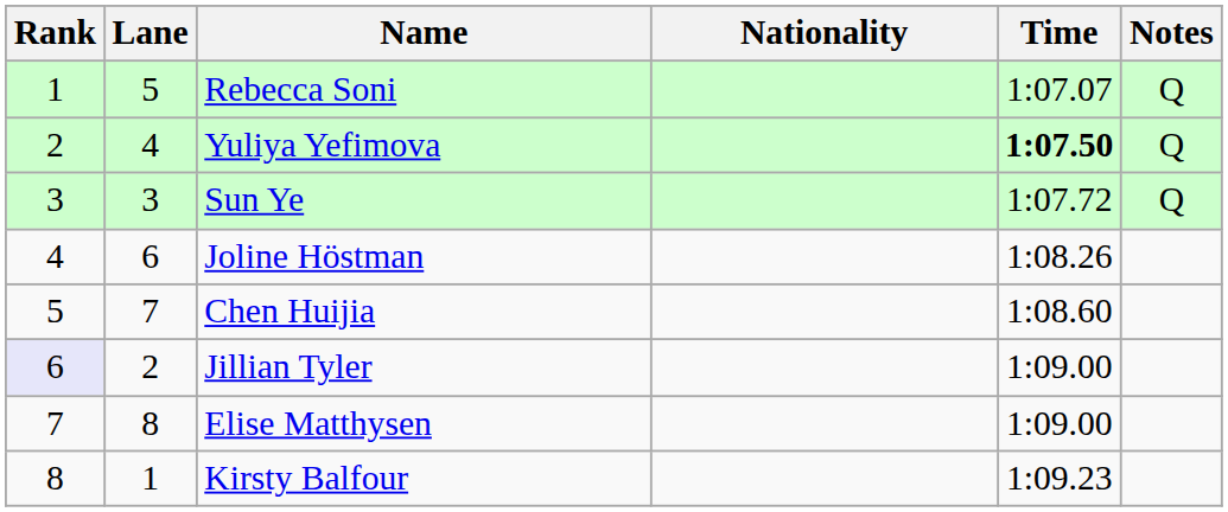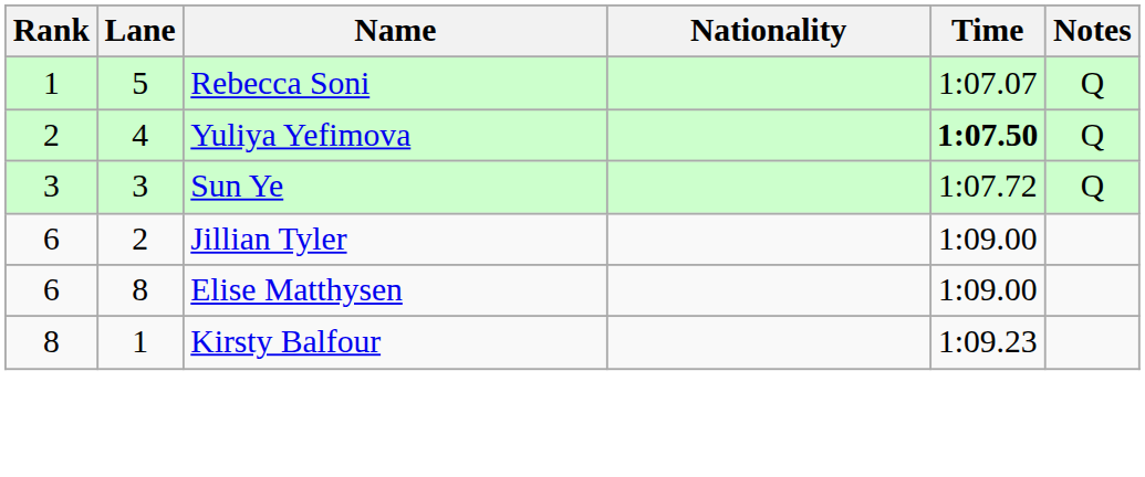- row: 4 | 6 | Joline Höstman | 1:08.26
- row: 5 | 7 | Chen Huijia | 1:08.60
Jillian Tyler | Rank: lavender background -> no background
Elise Matthysen | Rank: 7 -> 6
